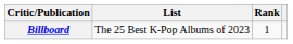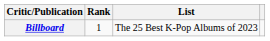columns swapped: List <-> Rank
